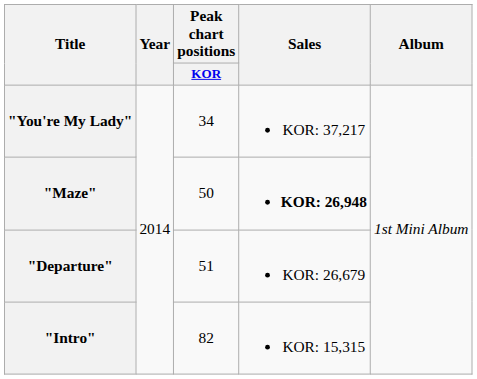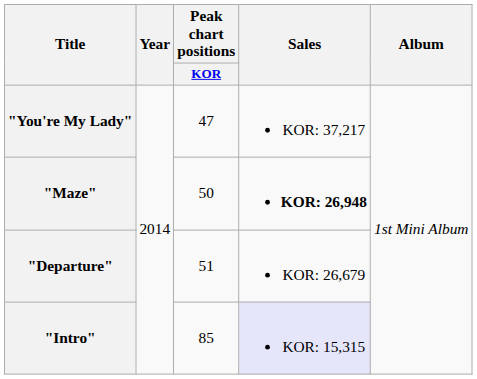"You're My Lady" | Peak chart positions / KOR: 34 -> 47
"Intro" | Peak chart positions / KOR: 82 -> 85
"Intro" | Sales: no background -> lavender background
